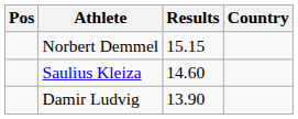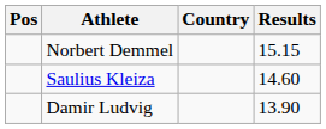columns swapped: Country <-> Results
